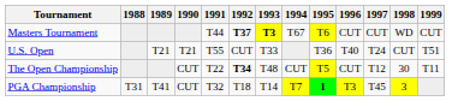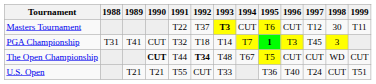Masters Tournament | 1991: T44 -> T22
Masters Tournament | 1992: bold -> normal
Masters Tournament | 1994: T67 -> CUT
Masters Tournament | 1997: CUT -> T12
Masters Tournament | 1998: WD -> 30
Masters Tournament | 1999: CUT -> T11
rows swapped: U.S. Open <-> PGA Championship
The Open Championship | 1990: normal -> bold
The Open Championship | 1991: T22 -> T44
The Open Championship | 1994: CUT -> T67
The Open Championship | 1997: T12 -> CUT
The Open Championship | 1998: 30 -> WD
The Open Championship | 1999: T11 -> CUT
